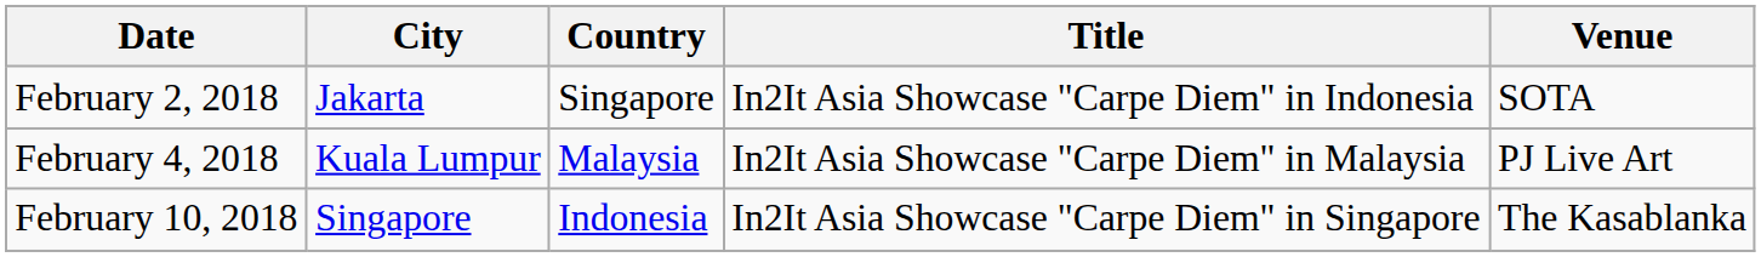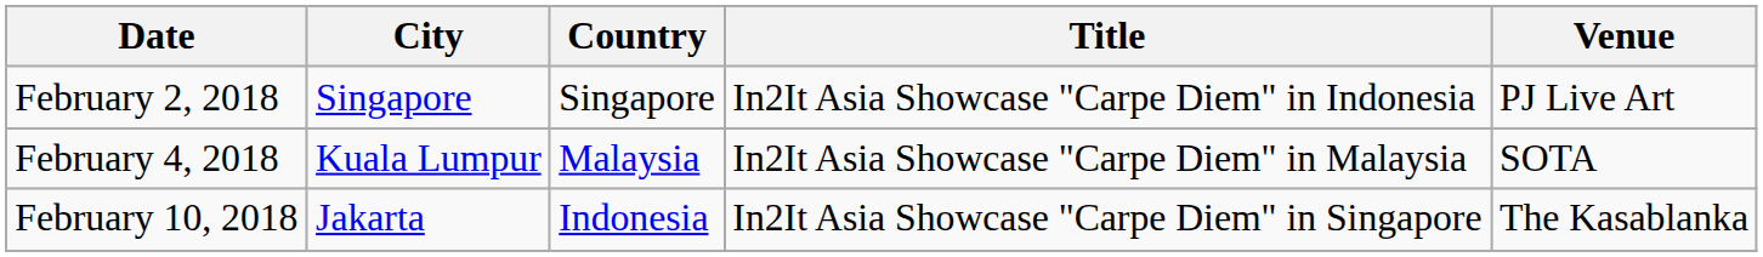February 2, 2018 | City: Jakarta -> Singapore
February 2, 2018 | Venue: SOTA -> PJ Live Art
February 4, 2018 | Venue: PJ Live Art -> SOTA
February 10, 2018 | City: Singapore -> Jakarta
